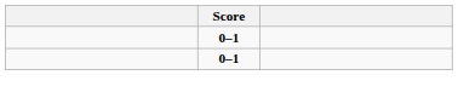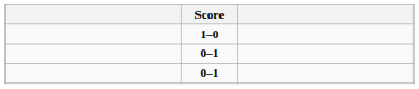+ row: 1–0
